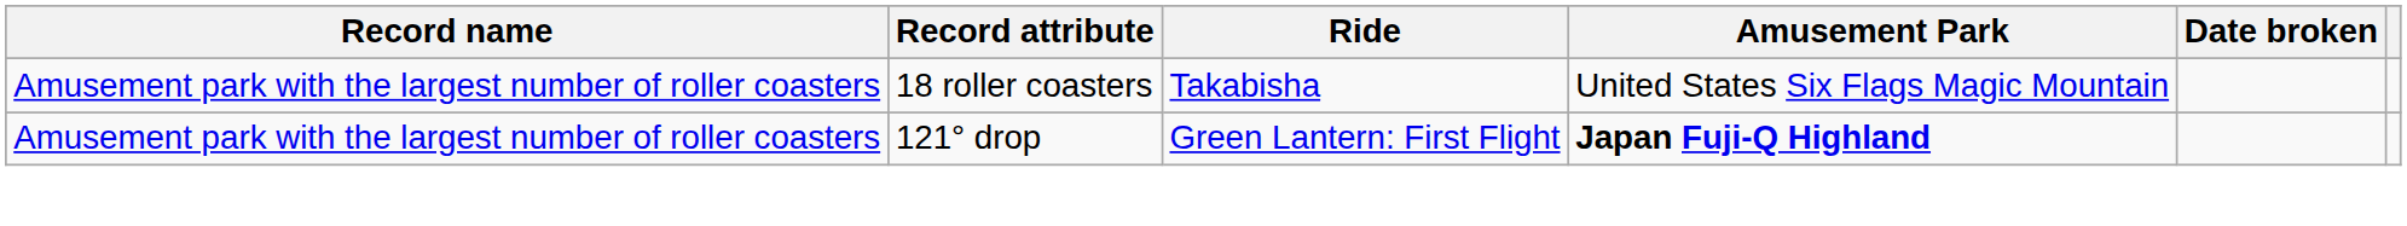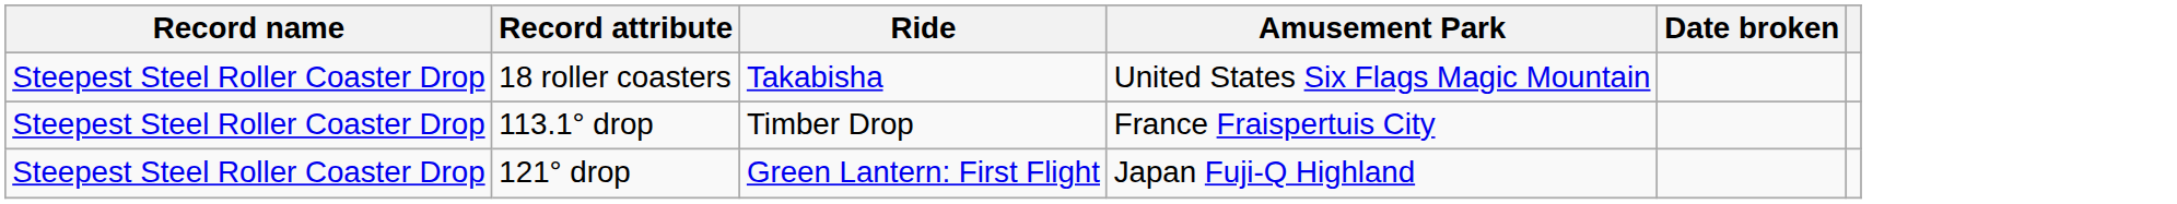18 roller coasters | Record name: Amusement park with the largest number of roller coasters -> Steepest Steel Roller Coaster Drop
+ row: Steepest Steel Roller Coaster Drop | 113.1° drop | Timber Drop | France Fraispertuis City
121° drop | Record name: Amusement park with the largest number of roller coasters -> Steepest Steel Roller Coaster Drop
121° drop | Amusement Park: bold -> normal
